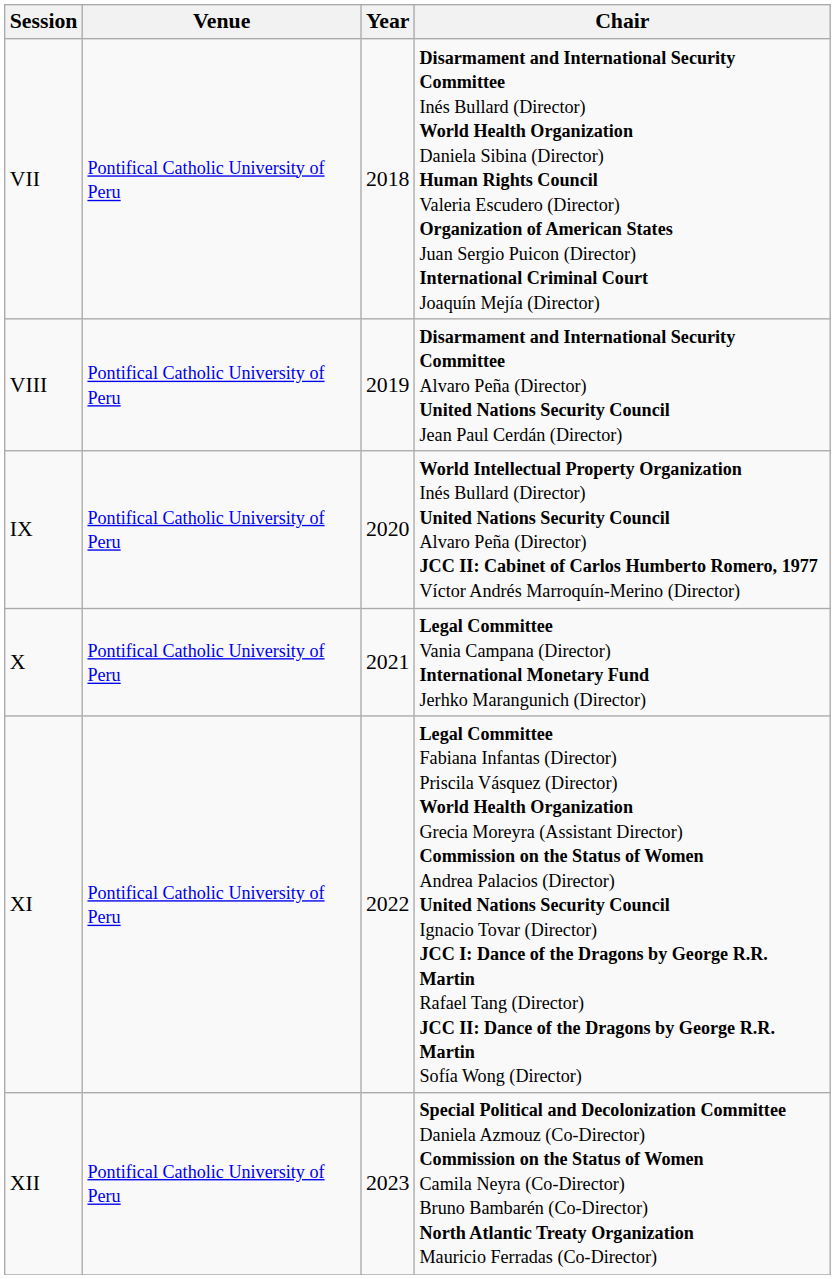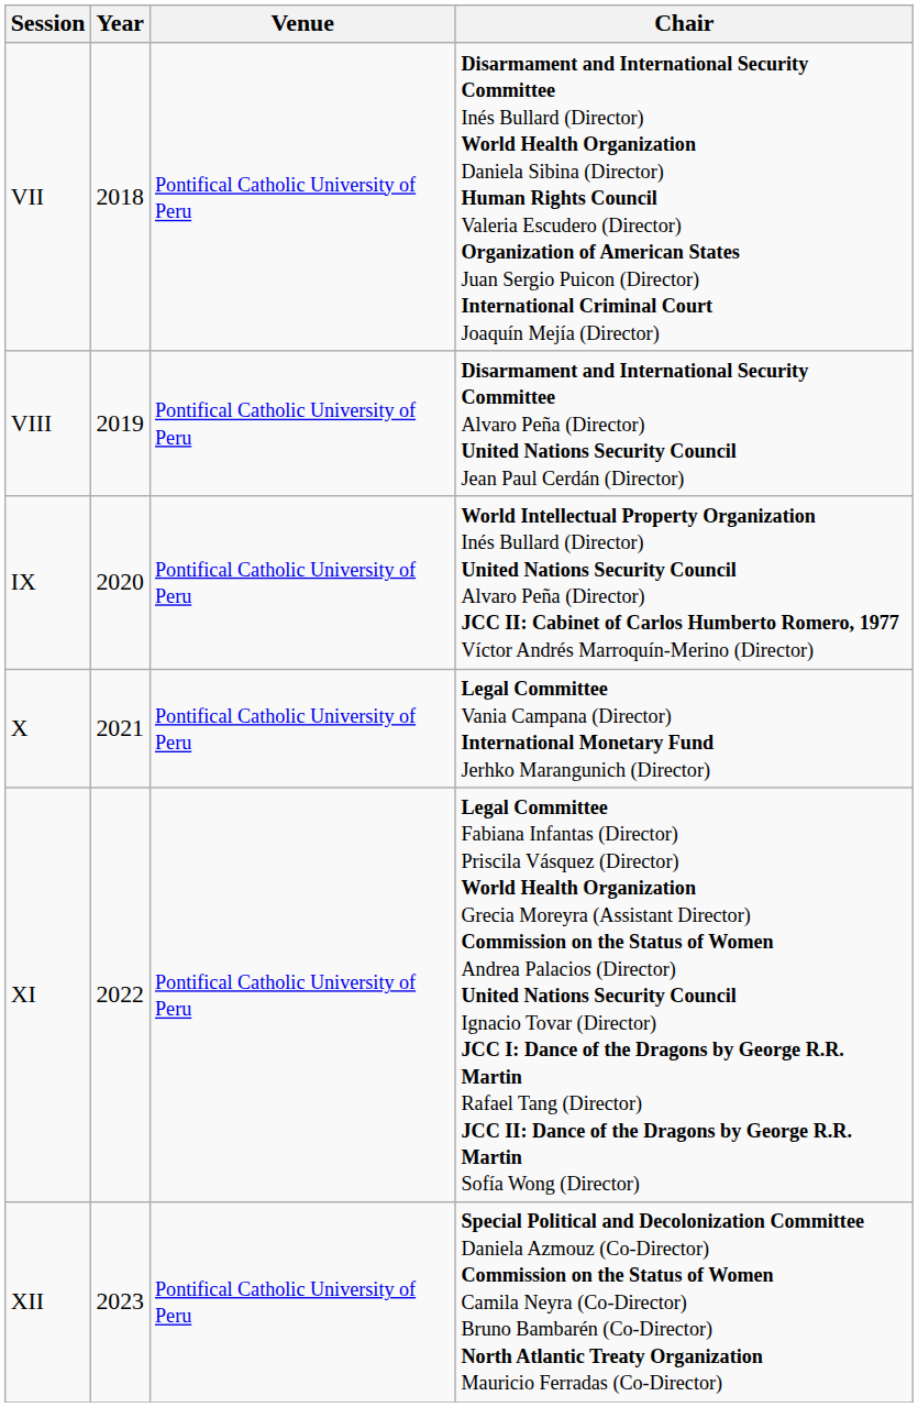columns swapped: Year <-> Venue
